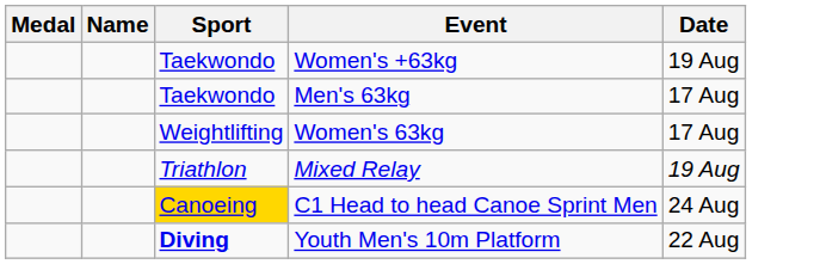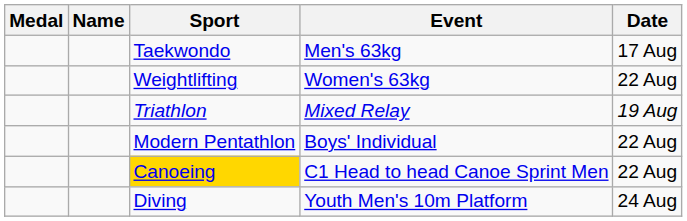- row: Taekwondo | Women's +63kg | 19 Aug
Women's 63kg | Date: 17 Aug -> 22 Aug
+ row: Modern Pentathlon | Boys' Individual | 22 Aug
C1 Head to head Canoe Sprint Men | Date: 24 Aug -> 22 Aug
Youth Men's 10m Platform | Sport: bold -> normal
Youth Men's 10m Platform | Date: 22 Aug -> 24 Aug
